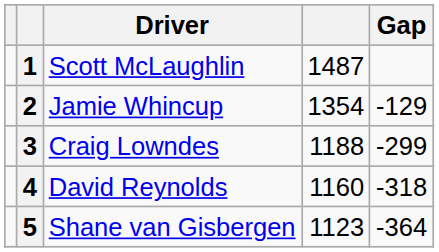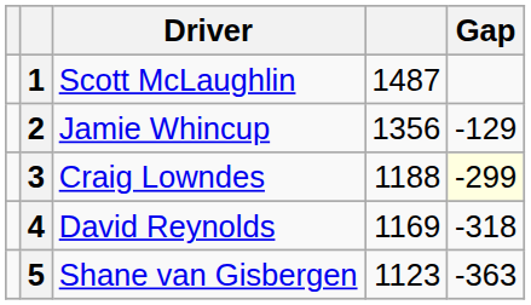2 | column 4: 1354 -> 1356
3 | Gap: no background -> lightyellow background
4 | column 4: 1160 -> 1169
5 | Gap: -364 -> -363
